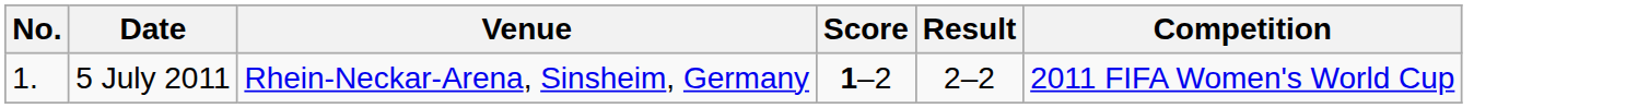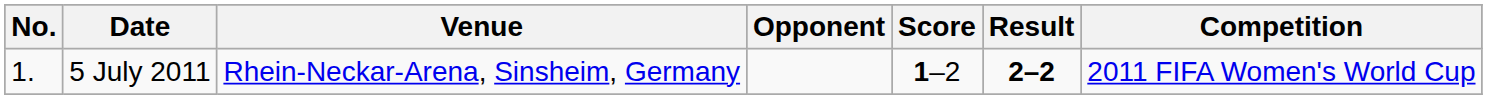+ column: Opponent
5 July 2011 | Result: normal -> bold
